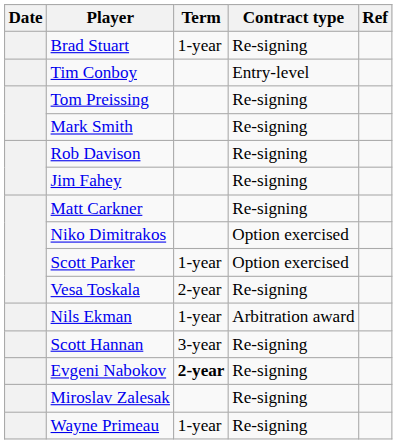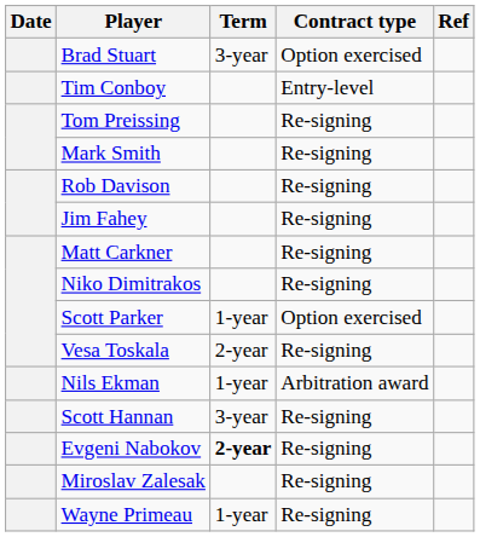Brad Stuart | Term: 1-year -> 3-year
Brad Stuart | Contract type: Re-signing -> Option exercised
Niko Dimitrakos | Contract type: Option exercised -> Re-signing
